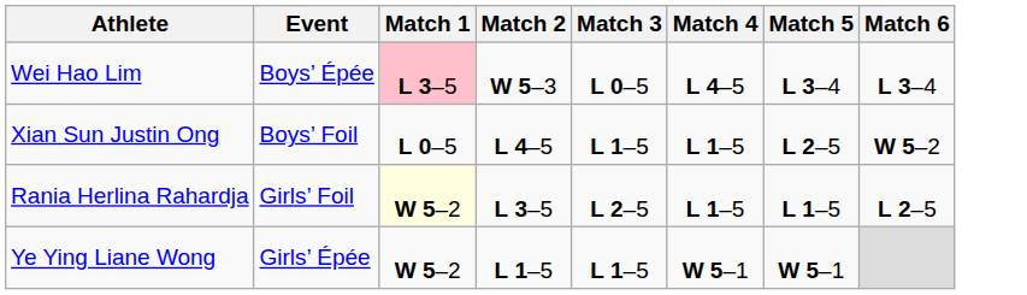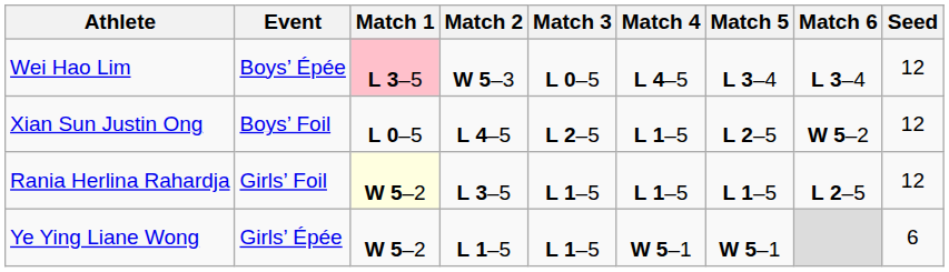+ column: Seed | 12 | 12 | 12 | 6
Xian Sun Justin Ong | Match 3: L 1–5 -> L 2–5
Rania Herlina Rahardja | Match 3: L 2–5 -> L 1–5
